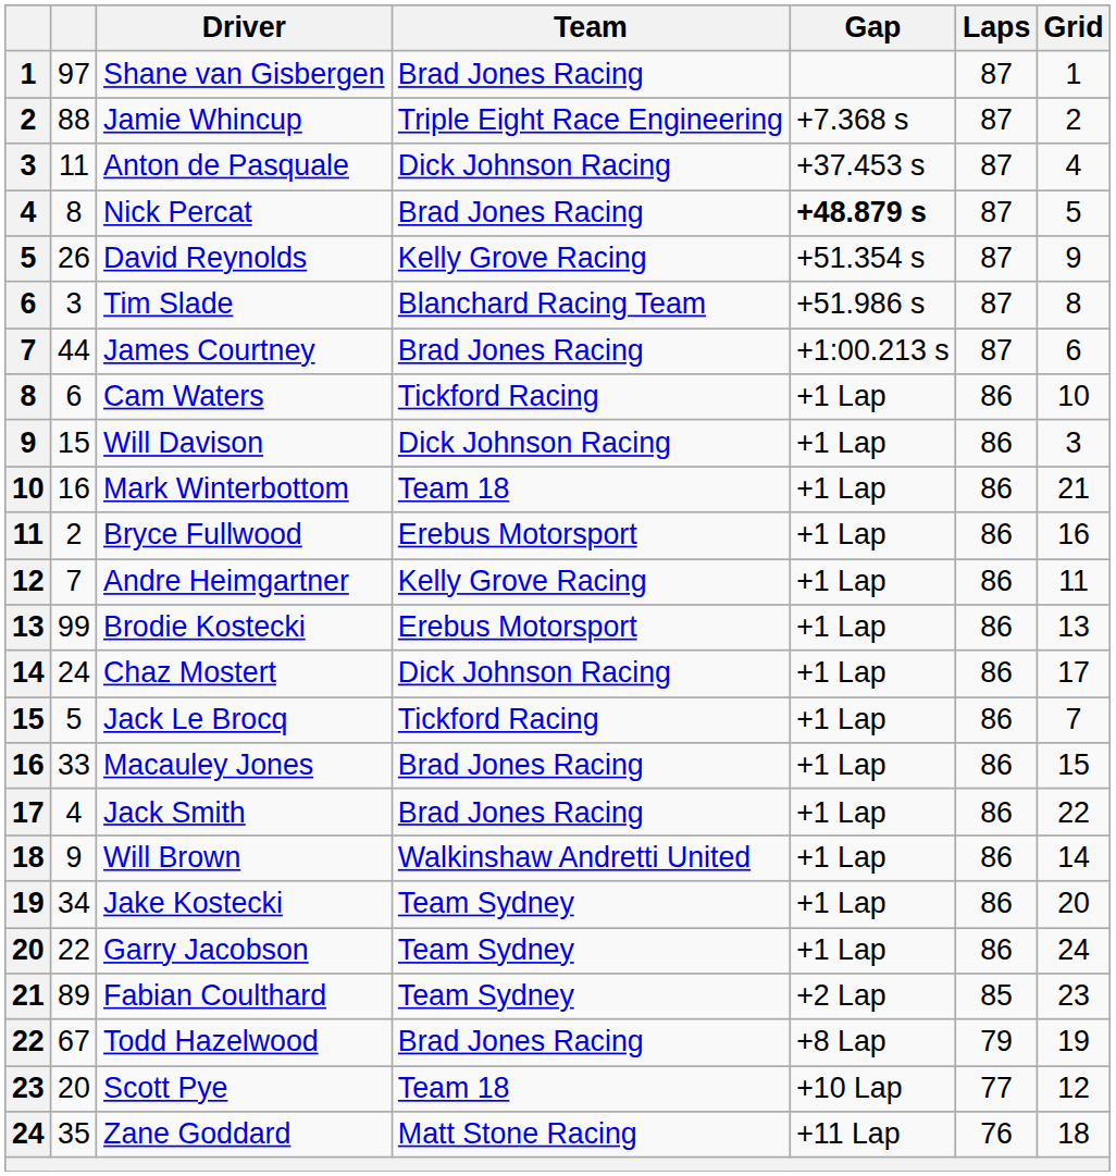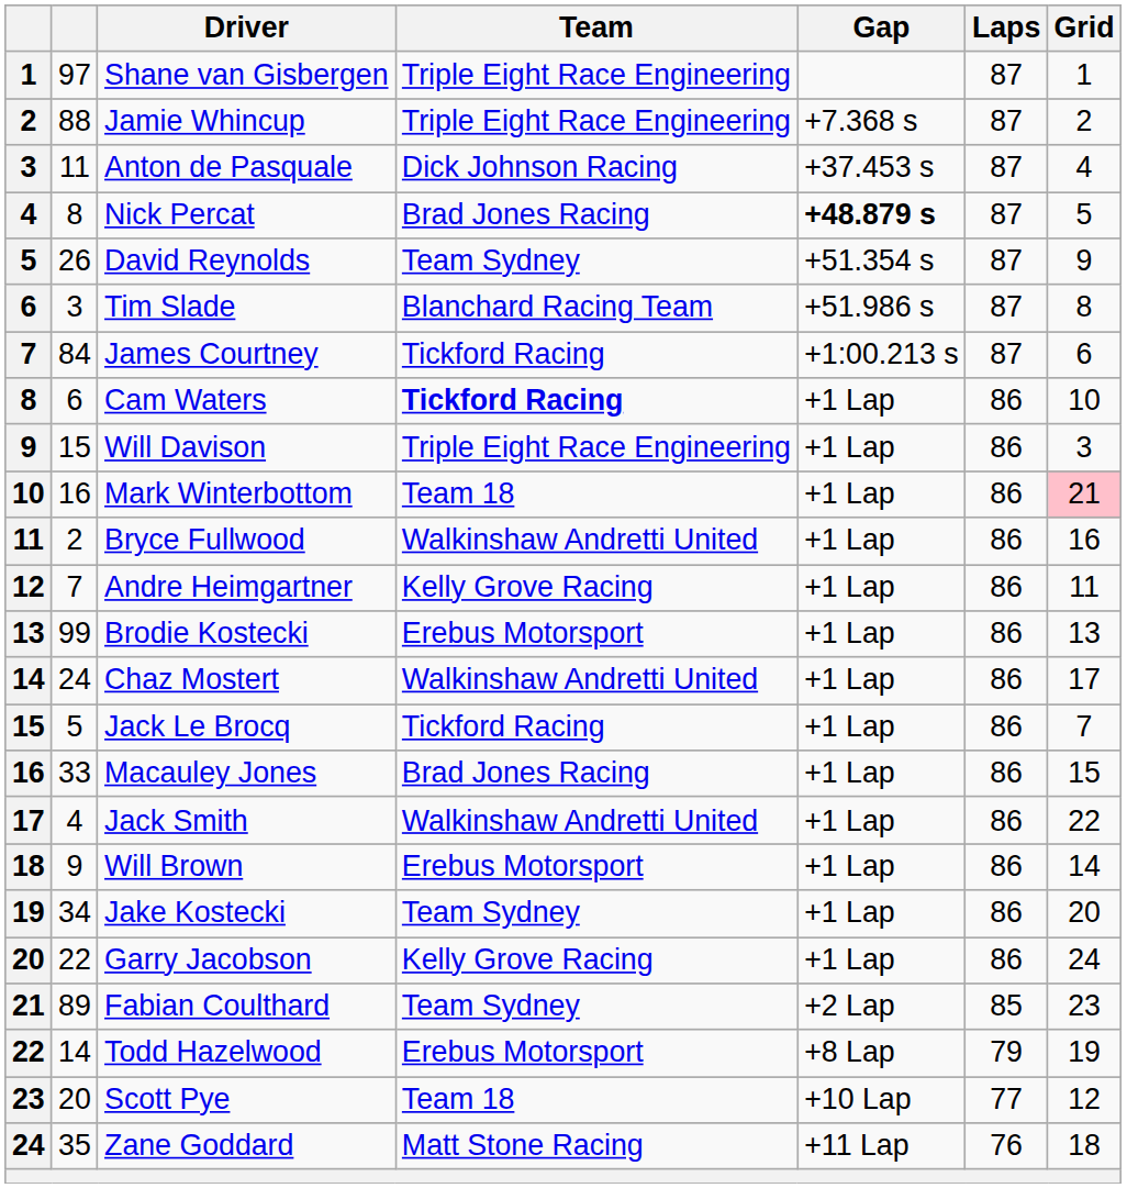Shane van Gisbergen | Team: Brad Jones Racing -> Triple Eight Race Engineering
David Reynolds | Team: Kelly Grove Racing -> Team Sydney
James Courtney | column 2: 44 -> 84
James Courtney | Team: Brad Jones Racing -> Tickford Racing
Cam Waters | Team: normal -> bold
Will Davison | Team: Dick Johnson Racing -> Triple Eight Race Engineering
Mark Winterbottom | Grid: no background -> pink background
Bryce Fullwood | Team: Erebus Motorsport -> Walkinshaw Andretti United
Chaz Mostert | Team: Dick Johnson Racing -> Walkinshaw Andretti United
Jack Smith | Team: Brad Jones Racing -> Walkinshaw Andretti United
Will Brown | Team: Walkinshaw Andretti United -> Erebus Motorsport
Garry Jacobson | Team: Team Sydney -> Kelly Grove Racing
Todd Hazelwood | column 2: 67 -> 14
Todd Hazelwood | Team: Brad Jones Racing -> Erebus Motorsport
